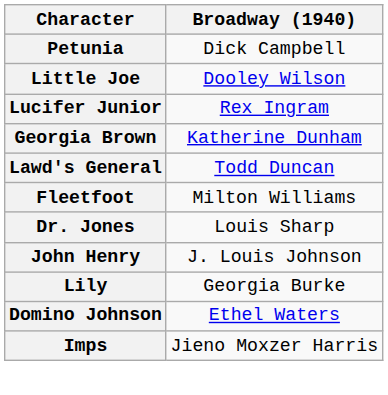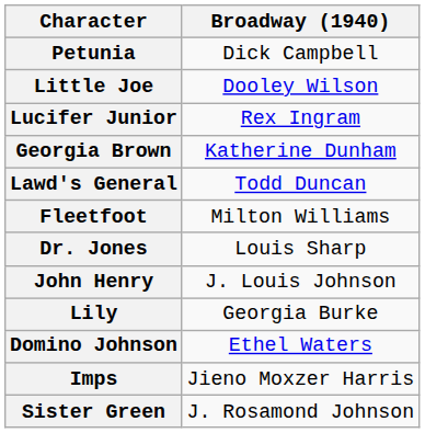+ row: Sister Green | J. Rosamond Johnson
